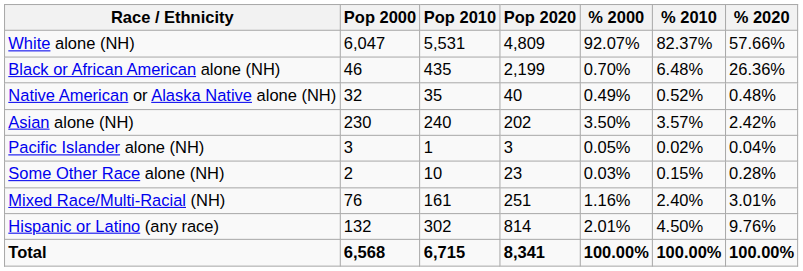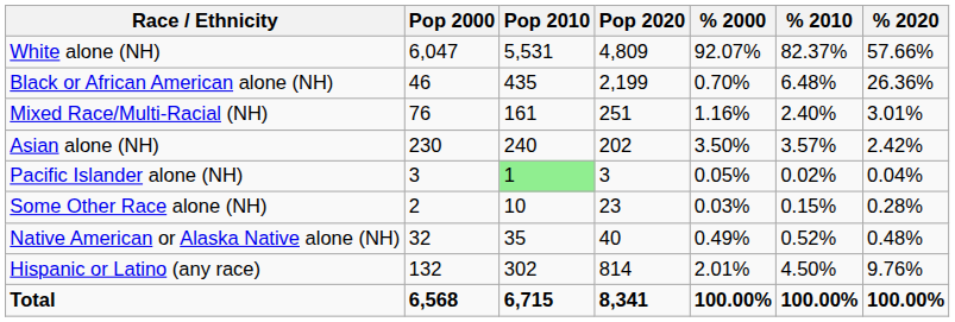rows swapped: Native American or Alaska Native alone (NH) <-> Mixed Race/Multi-Racial (NH)
Pacific Islander alone (NH) | Pop 2010: no background -> lightgreen background
